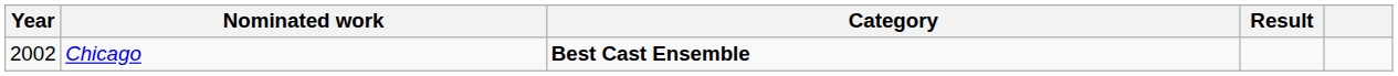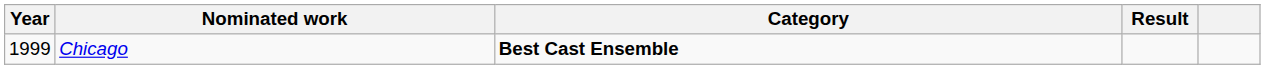Chicago | Year: 2002 -> 1999
